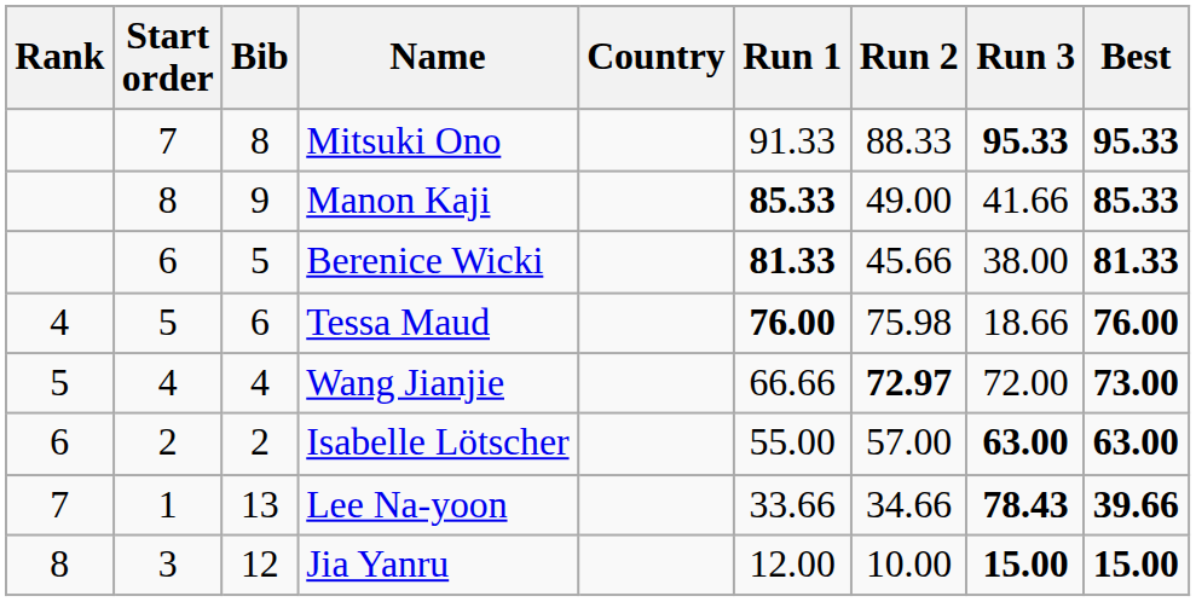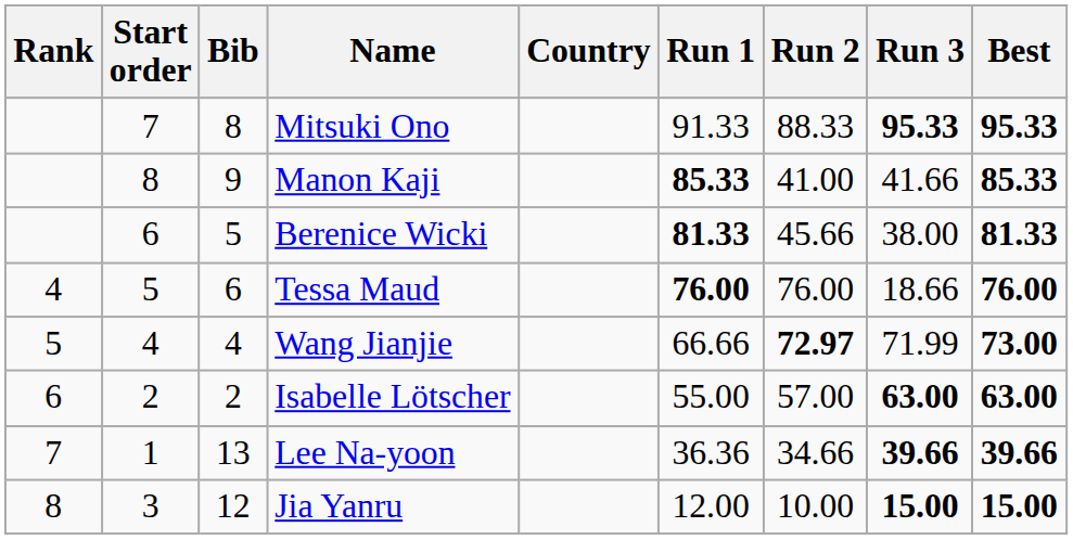Manon Kaji | Run 2: 49.00 -> 41.00
Tessa Maud | Run 2: 75.98 -> 76.00
Wang Jianjie | Run 3: 72.00 -> 71.99
Lee Na-yoon | Run 1: 33.66 -> 36.36
Lee Na-yoon | Run 3: 78.43 -> 39.66
